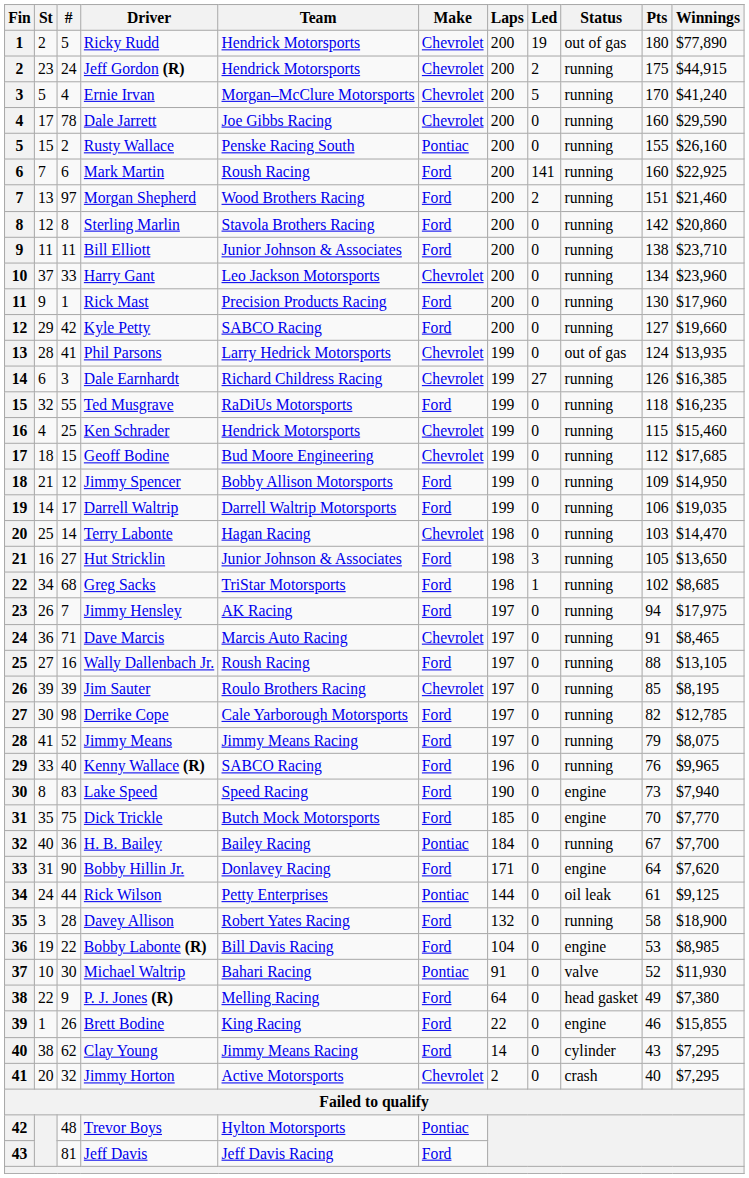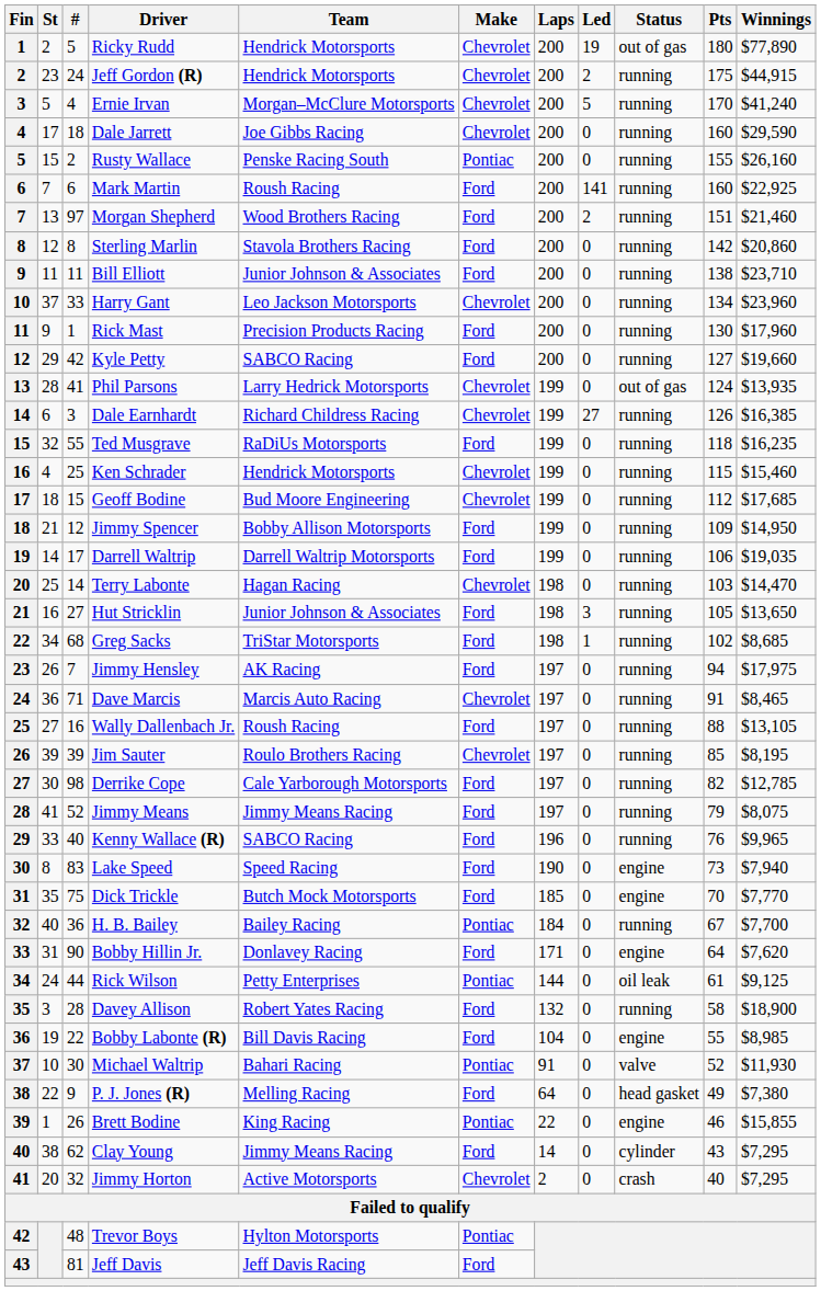Dale Jarrett | #: 78 -> 18
Bobby Labonte (R) | Pts: 53 -> 55
Brett Bodine | Make: Ford -> Pontiac
